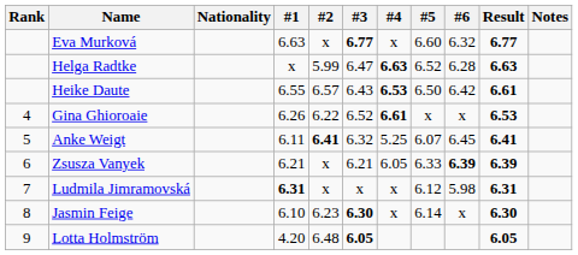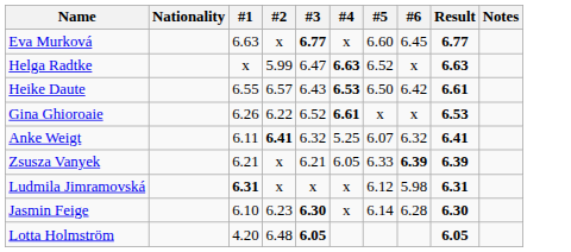- column: Rank | 4 | 5 | 6 | 7 | 8 | 9
Eva Murková | #6: 6.32 -> 6.45
Helga Radtke | #6: 6.28 -> x
Anke Weigt | #6: 6.45 -> 6.32
Jasmin Feige | #6: x -> 6.28
